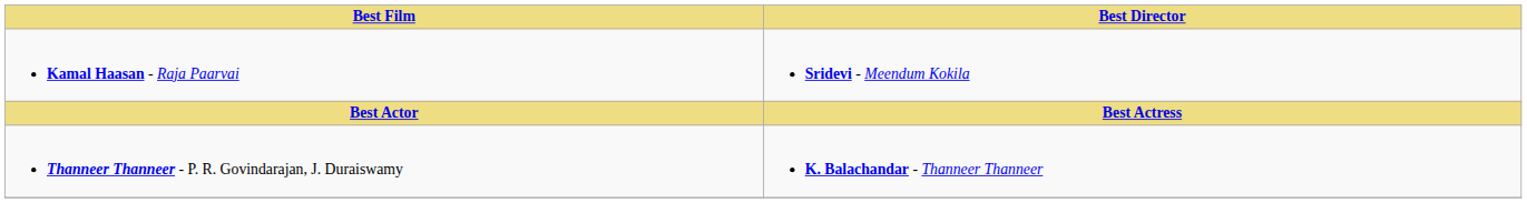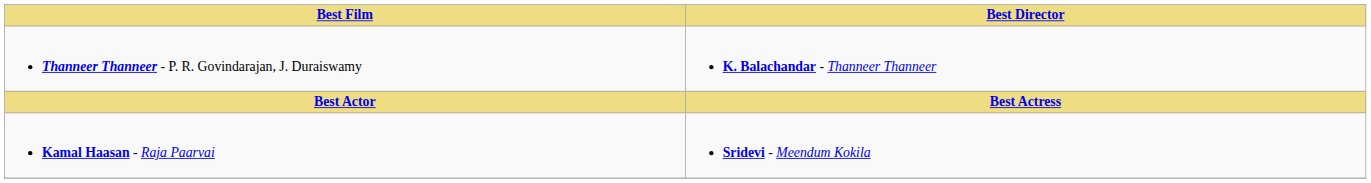rows swapped: Thanneer Thanneer - P. R. Govindarajan, J. Duraiswamy <-> Kamal Haasan - Raja Paarvai
